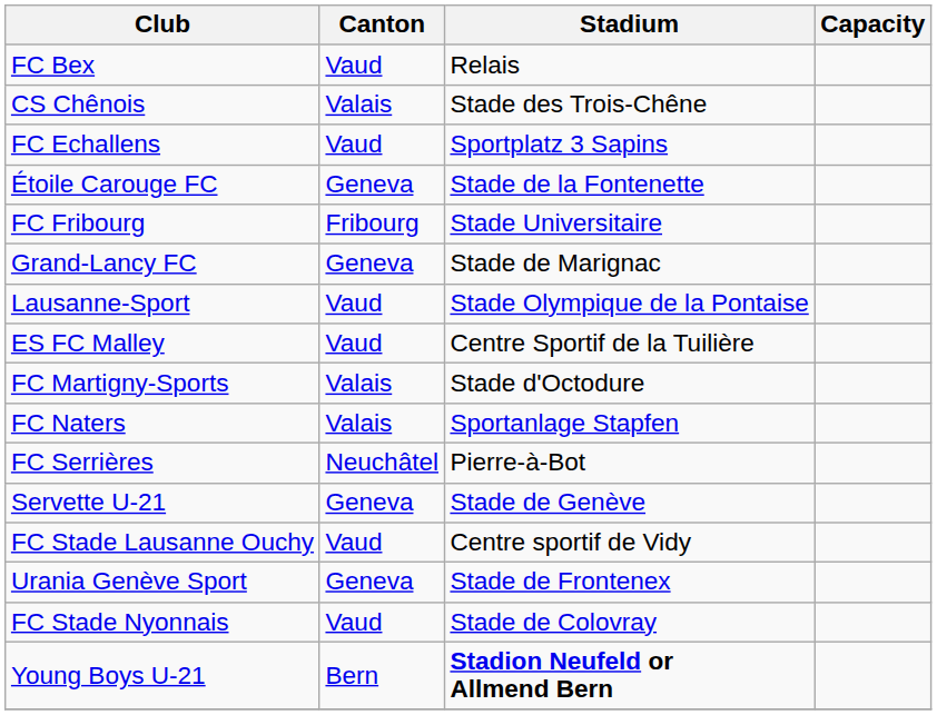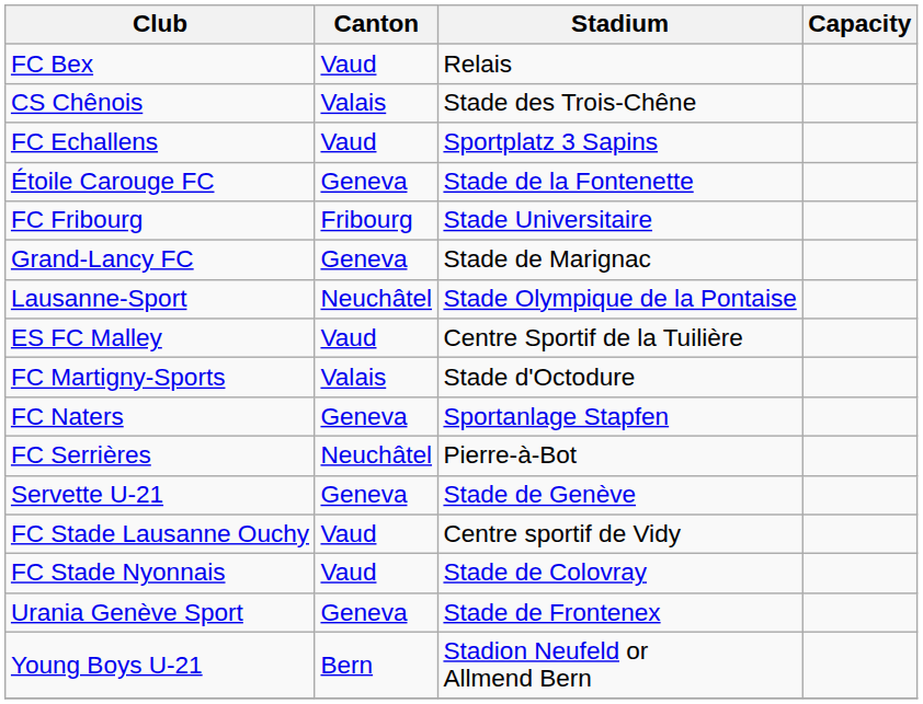Lausanne-Sport | Canton: Vaud -> Neuchâtel
FC Naters | Canton: Valais -> Geneva
rows swapped: FC Stade Nyonnais <-> Urania Genève Sport
Young Boys U-21 | Stadium: bold -> normal
